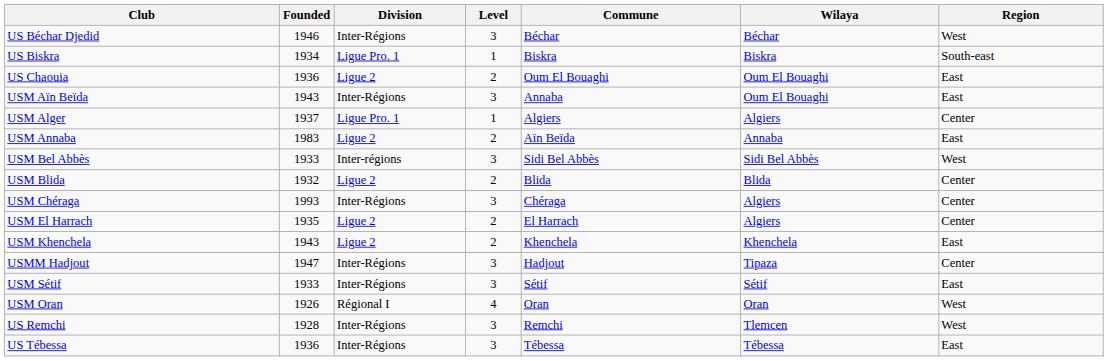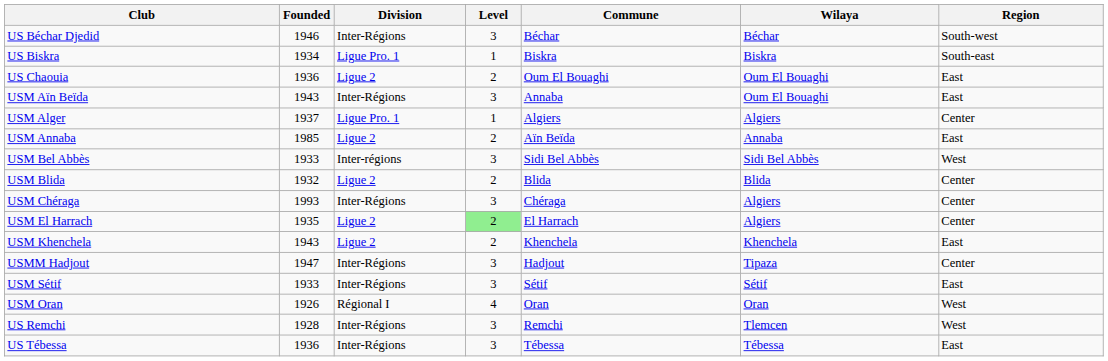US Béchar Djedid | Region: West -> South-west
USM Annaba | Founded: 1983 -> 1985
USM El Harrach | Level: no background -> lightgreen background
